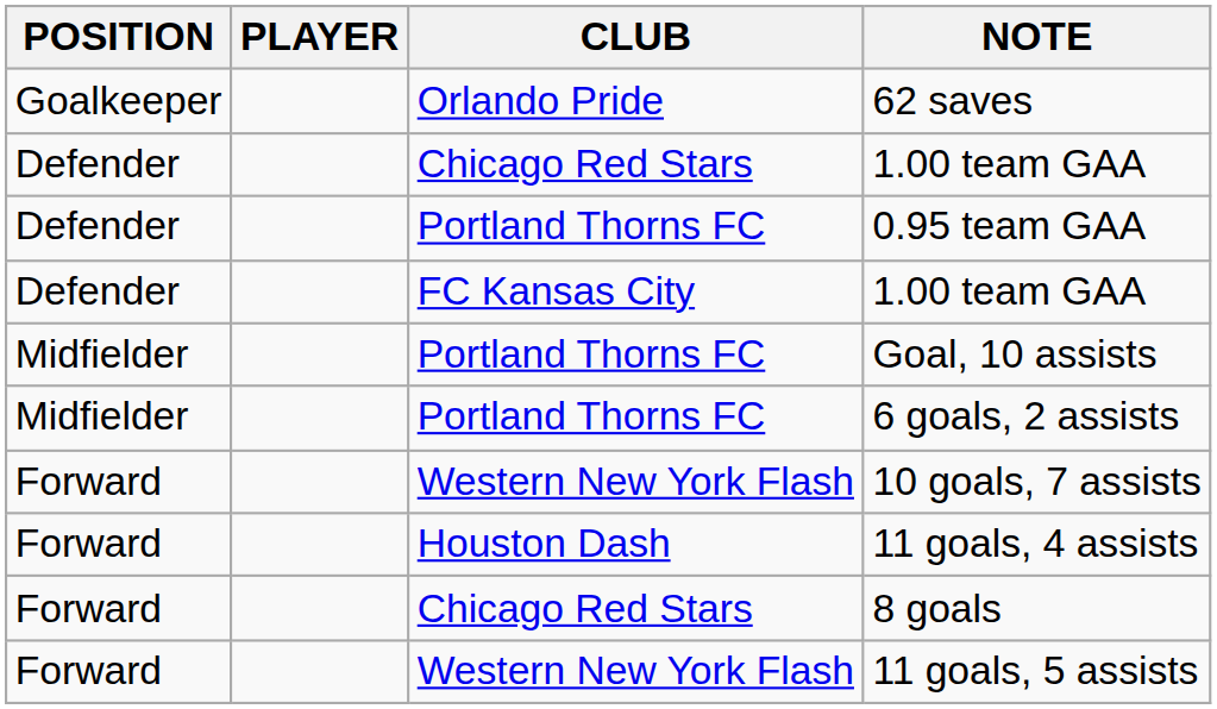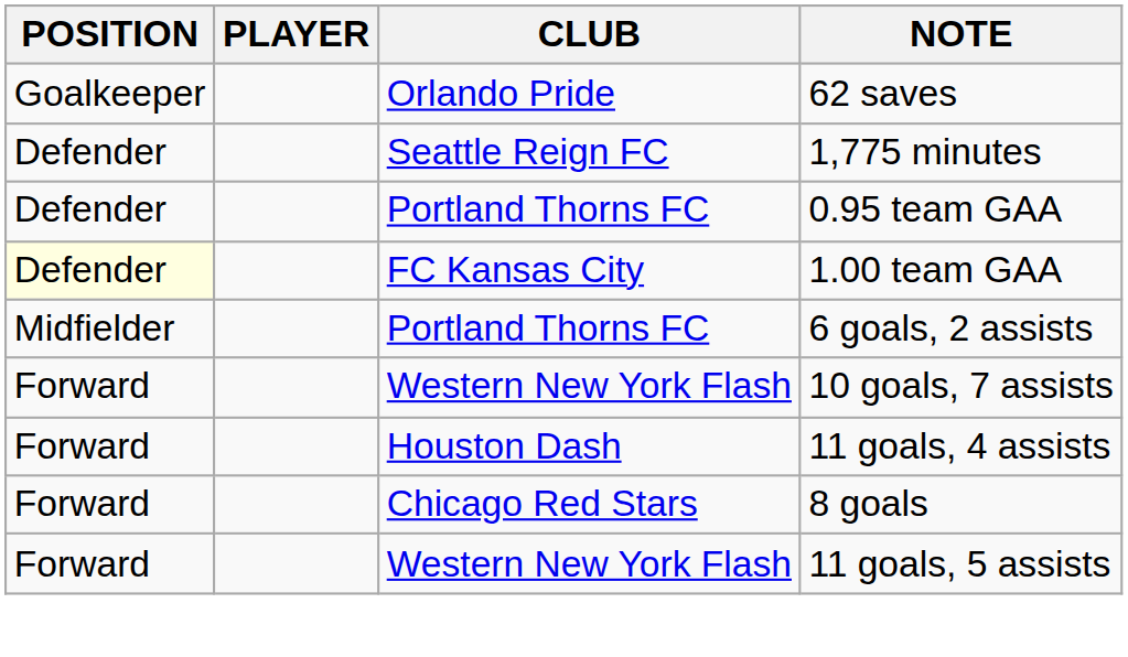+ row: Defender | Seattle Reign FC | 1,775 minutes
- row: Defender | Chicago Red Stars | 1.00 team GAA
FC Kansas City / 1.00 team GAA | POSITION: no background -> lightyellow background
- row: Midfielder | Portland Thorns FC | Goal, 10 assists
